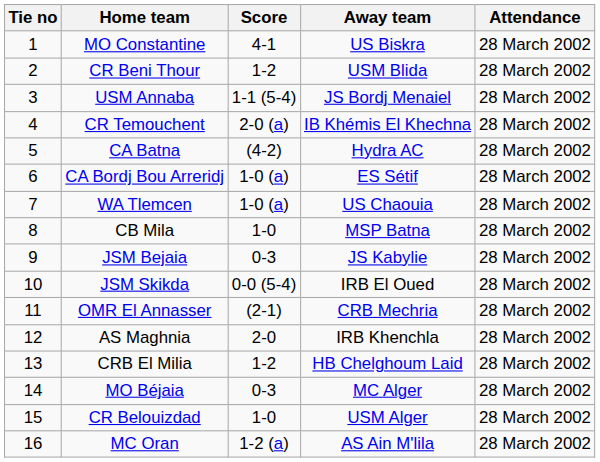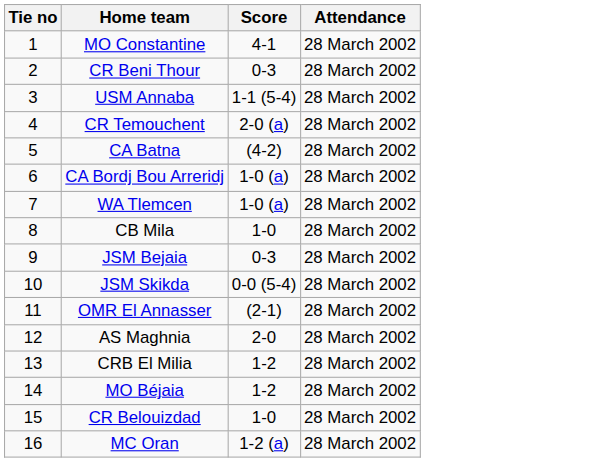- column: Away team | US Biskra | USM Blida | JS Bordj Menaiel | IB Khémis El Khechna | Hydra AC | ES Sétif | US Chaouia | MSP Batna | JS Kabylie | IRB El Oued | CRB Mechria | IRB Khenchla | HB Chelghoum Laid | MC Alger | USM Alger | AS Ain M'lila
CR Beni Thour | Score: 1-2 -> 0-3
MO Béjaia | Score: 0-3 -> 1-2
